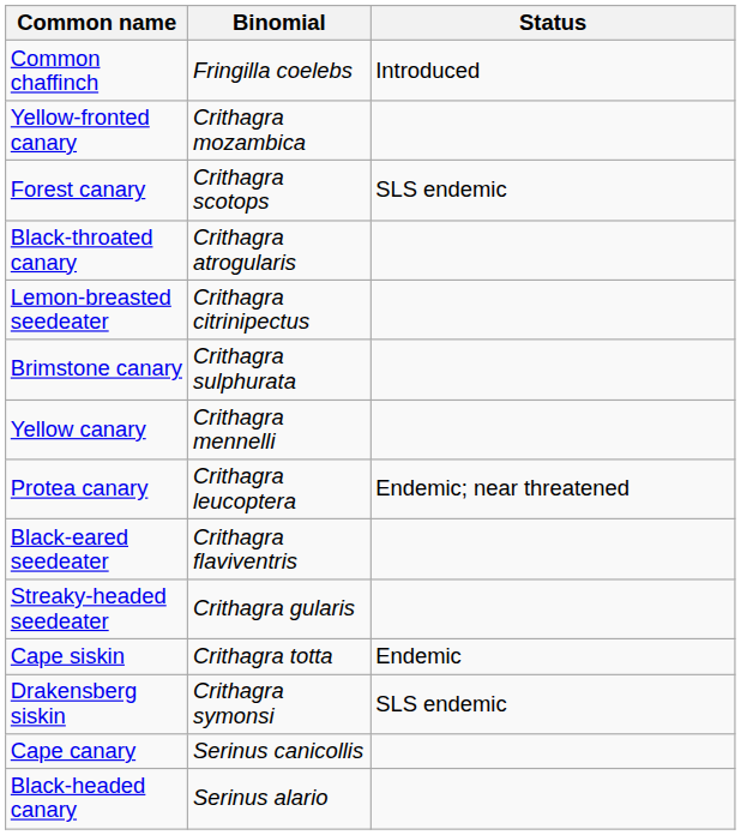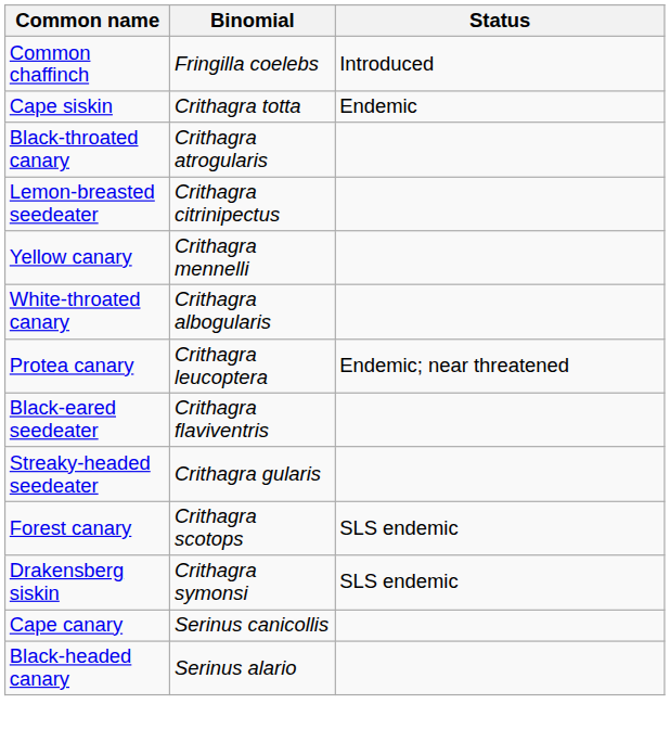- row: Yellow-fronted canary | Crithagra mozambica
rows swapped: Forest canary <-> Cape siskin
- row: Brimstone canary | Crithagra sulphurata
+ row: White-throated canary | Crithagra albogularis
